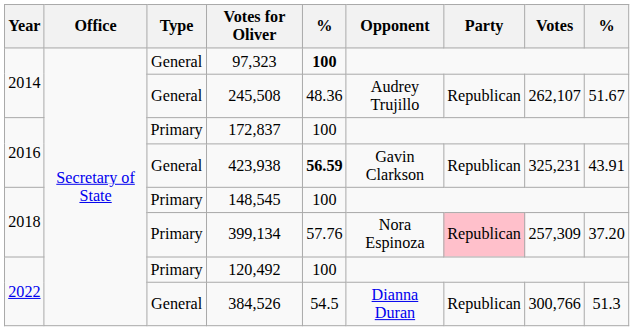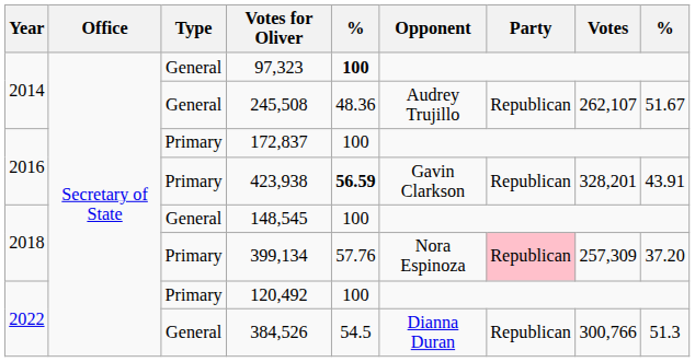423,938 | Type: General -> Primary
423,938 | Votes: 325,231 -> 328,201
148,545 | Type: Primary -> General
